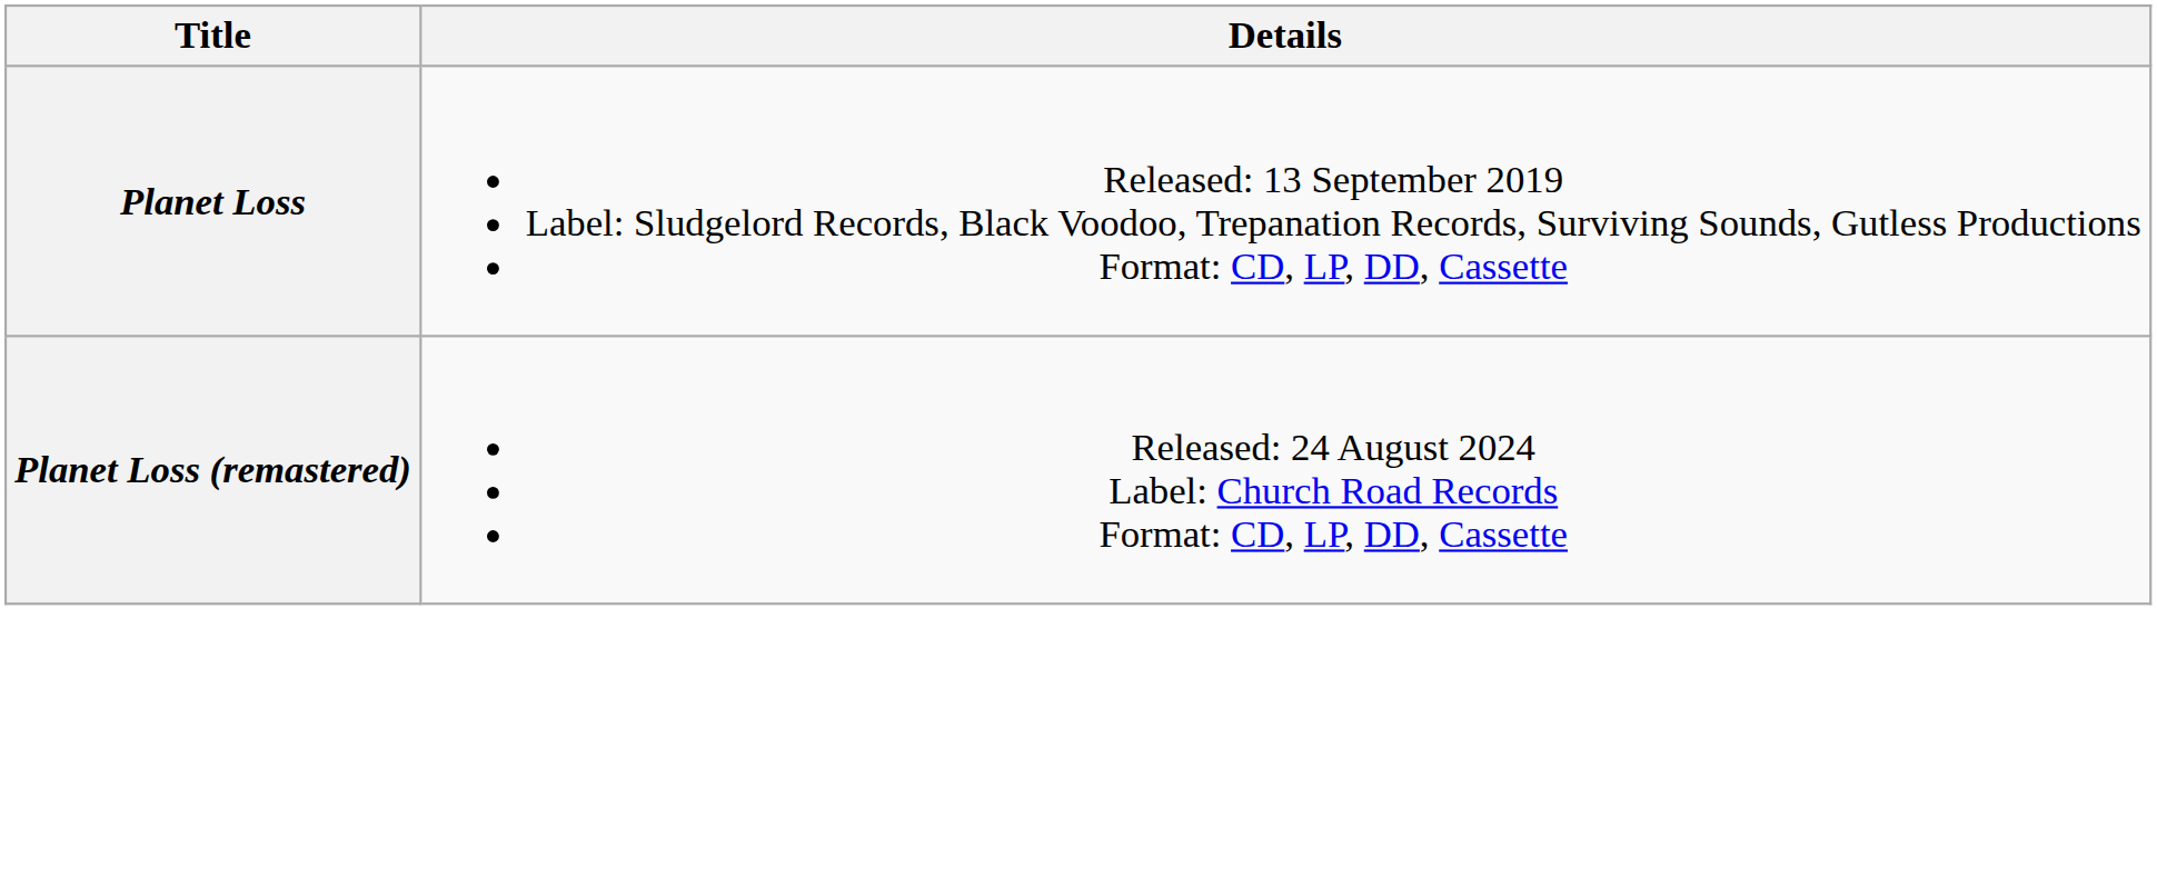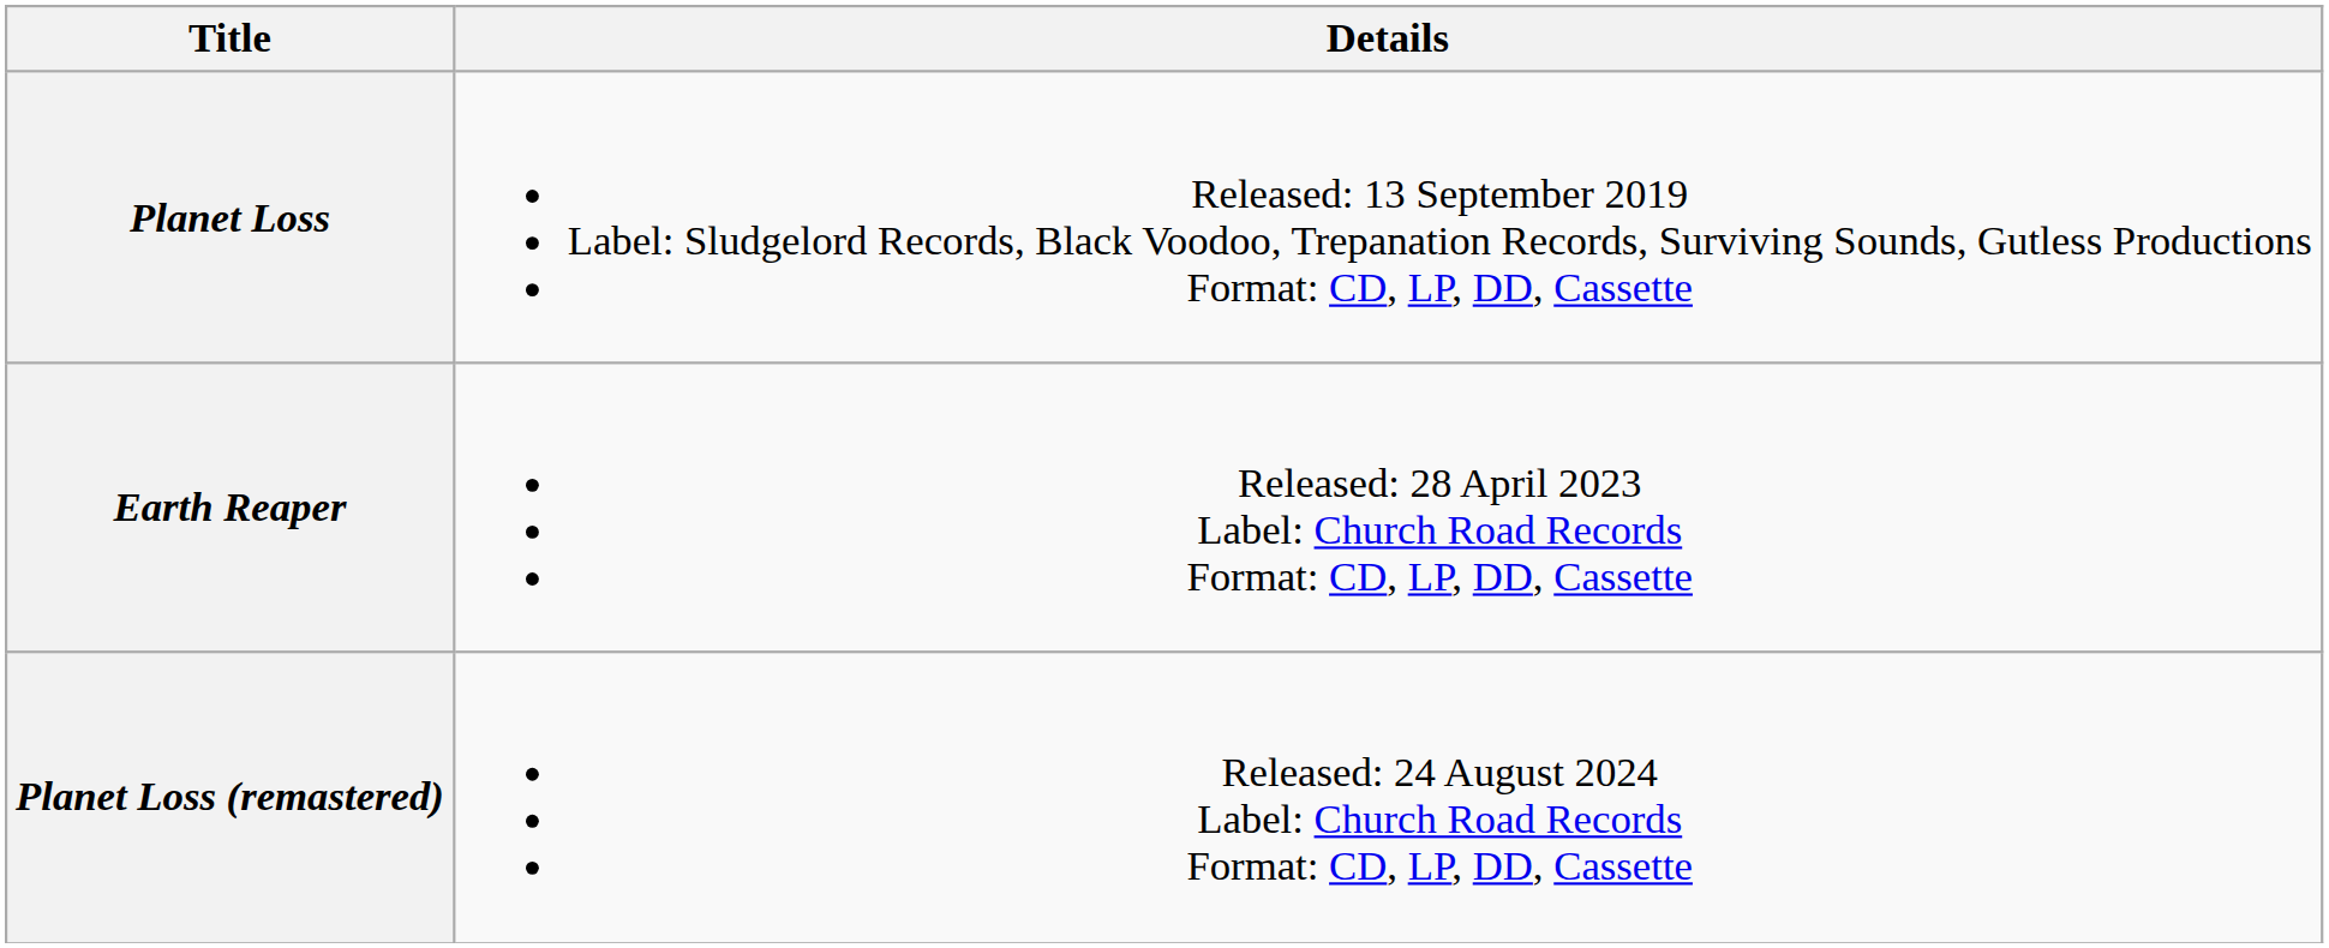+ row: Earth Reaper | Released: 28 April 2023 Label: Church Road Records Format: CD, LP, DD, Cassette
